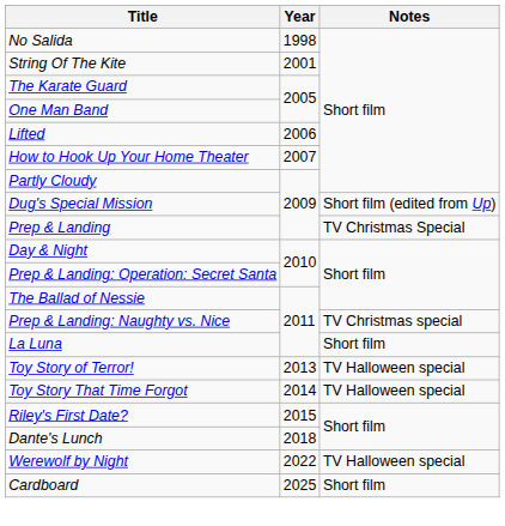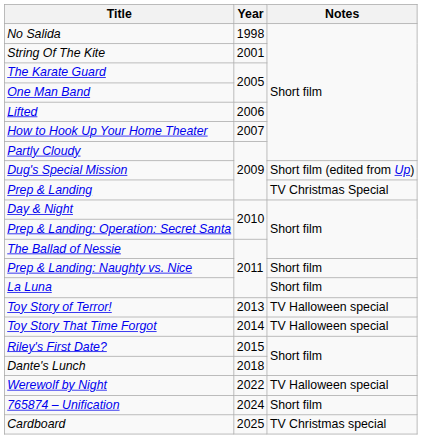Prep & Landing: Naughty vs. Nice | Notes: TV Christmas special -> Short film
+ row: 765874 – Unification | 2024 | Short film
Cardboard | Notes: Short film -> TV Christmas special
